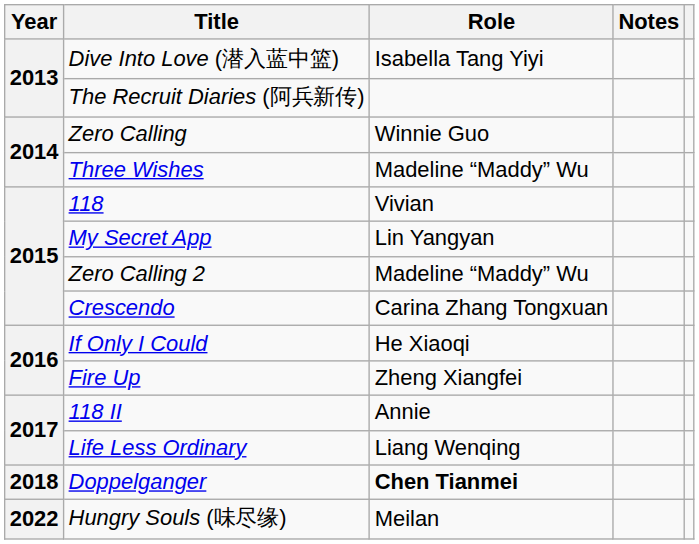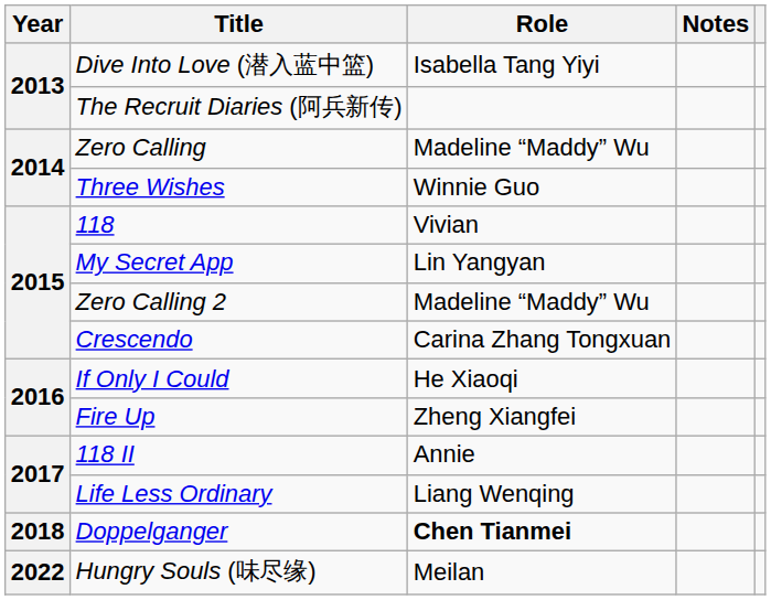Zero Calling | Role: Winnie Guo -> Madeline “Maddy” Wu
Three Wishes | Role: Madeline “Maddy” Wu -> Winnie Guo
